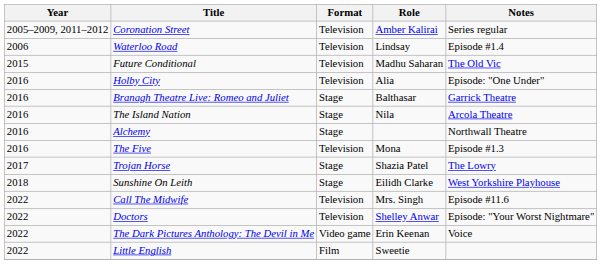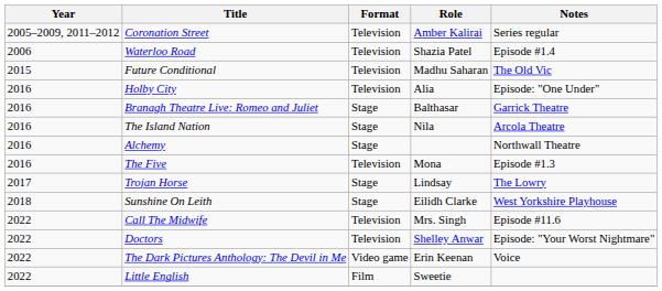Waterloo Road | Role: Lindsay -> Shazia Patel
Trojan Horse | Role: Shazia Patel -> Lindsay
